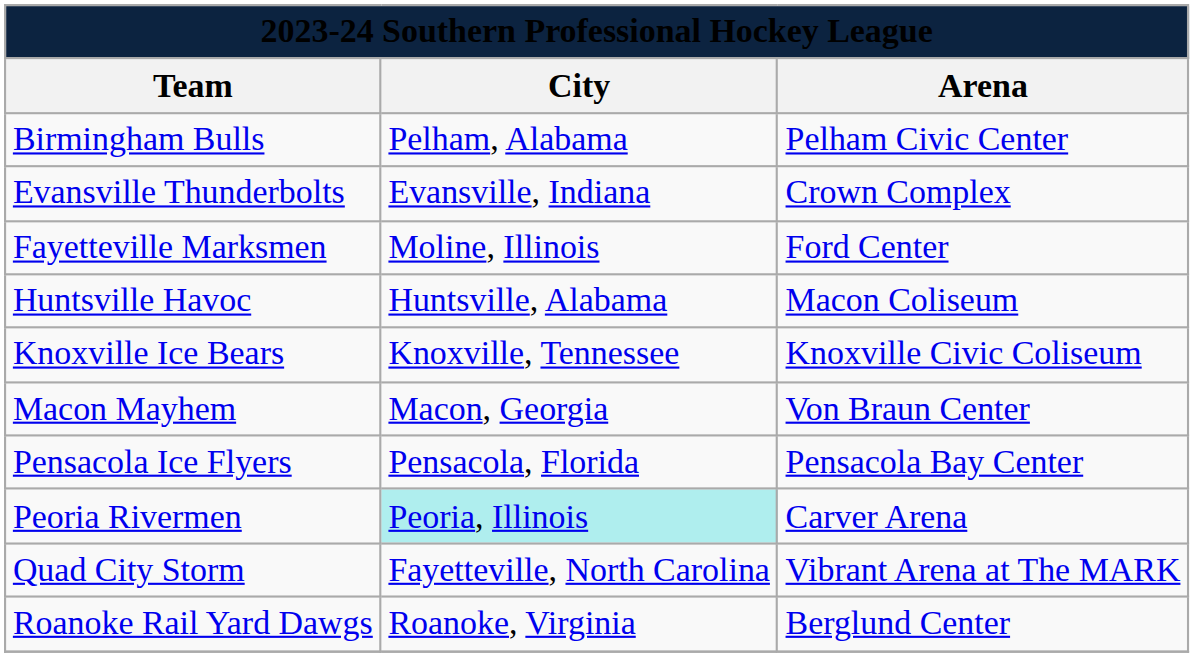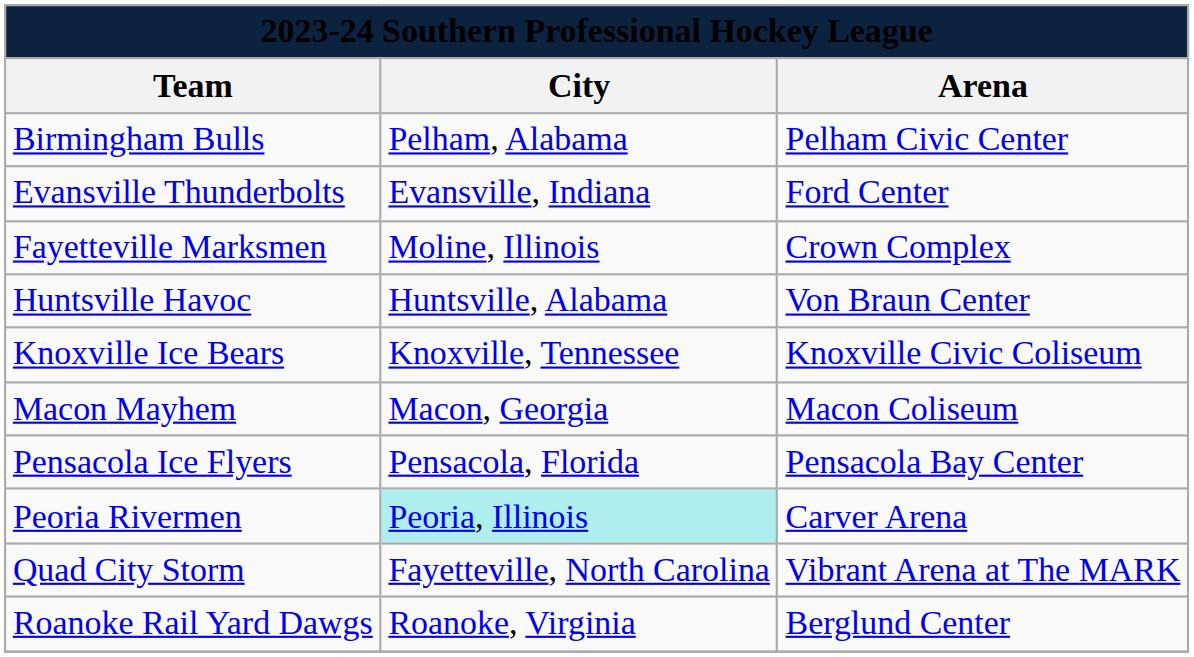Evansville Thunderbolts | Arena: Crown Complex -> Ford Center
Fayetteville Marksmen | Arena: Ford Center -> Crown Complex
Huntsville Havoc | Arena: Macon Coliseum -> Von Braun Center
Macon Mayhem | Arena: Von Braun Center -> Macon Coliseum
